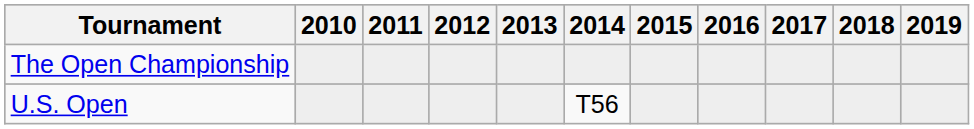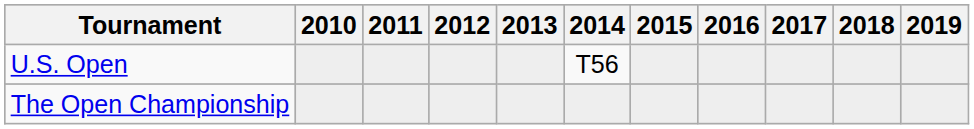rows swapped: U.S. Open <-> The Open Championship
